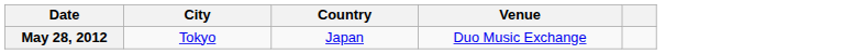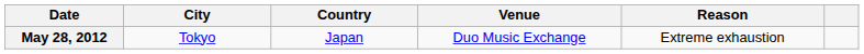+ column: Reason | Extreme exhaustion
